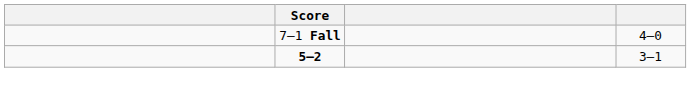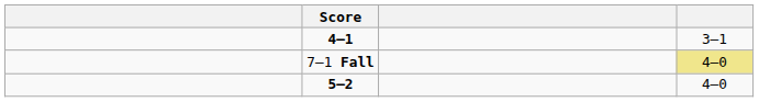+ row: 4–1 | 3–1
7–1 Fall | column 4: no background -> khaki background
5–2 | column 4: 3–1 -> 4–0
